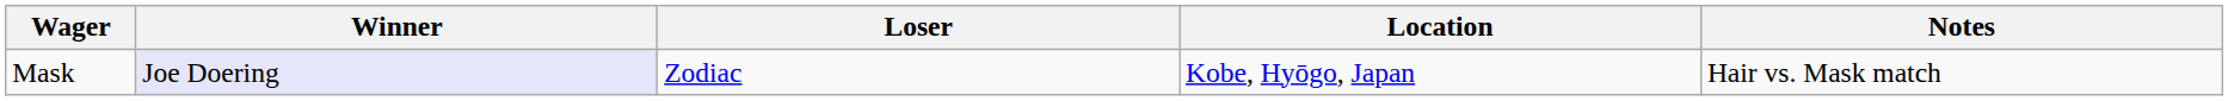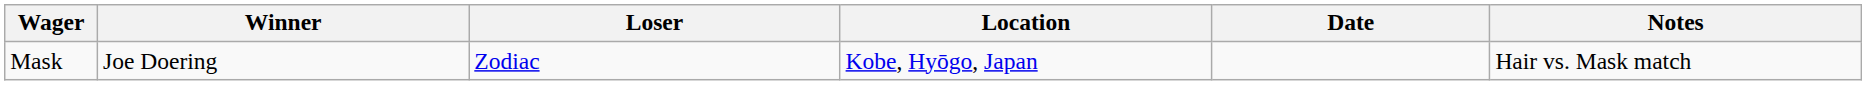+ column: Date
Mask | Winner: lavender background -> no background
